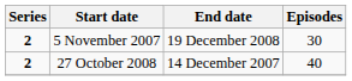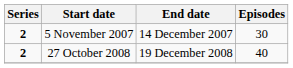5 November 2007 | End date: 19 December 2008 -> 14 December 2007
27 October 2008 | End date: 14 December 2007 -> 19 December 2008
